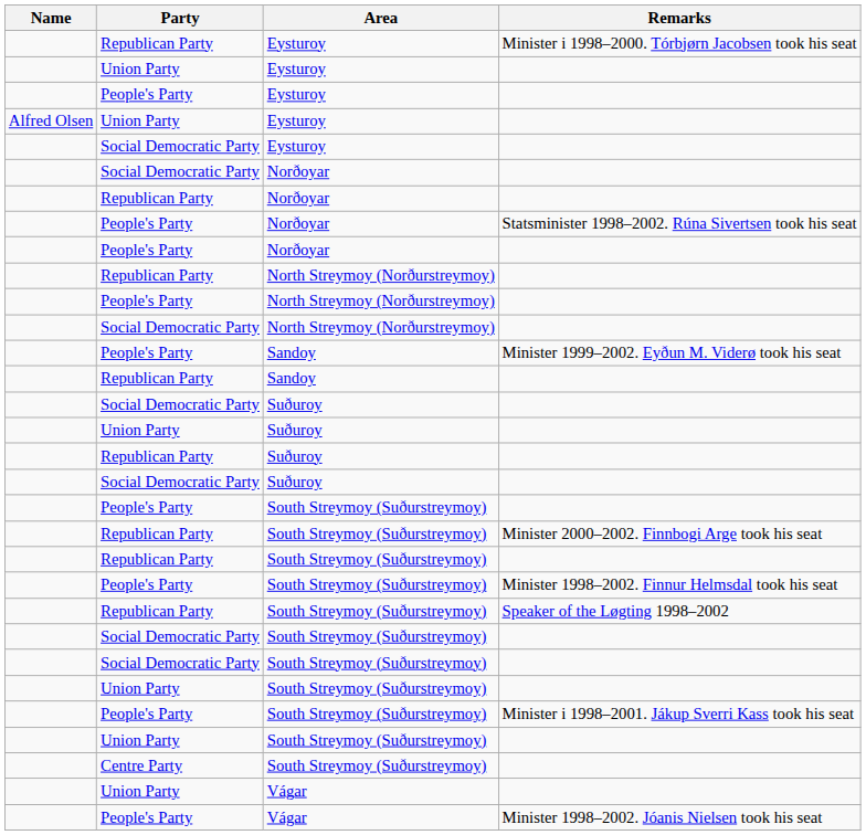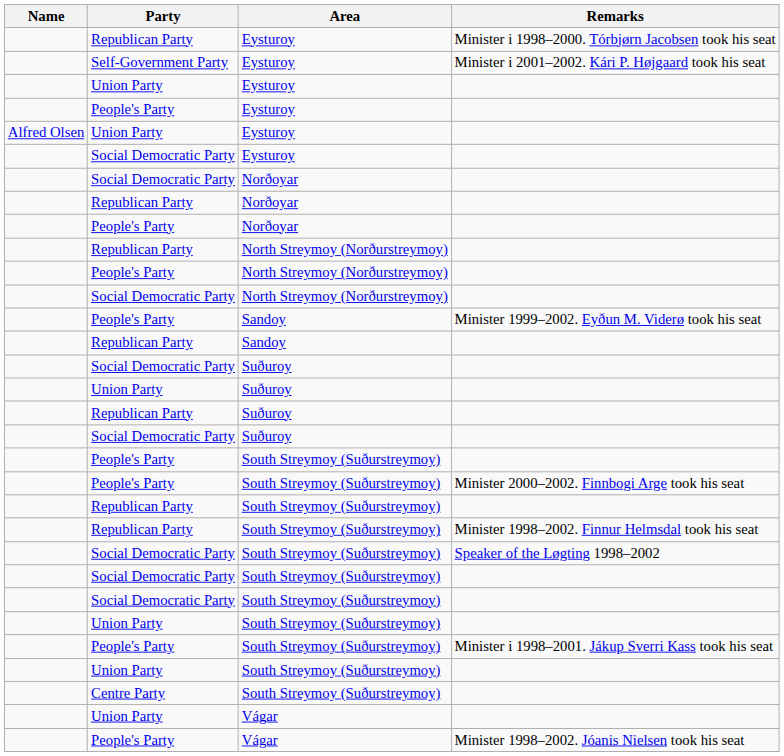+ row: Self-Government Party | Eysturoy | Minister i 2001–2002. Kári P. Højgaard took his seat
- row: People's Party | Norðoyar | Statsminister 1998–2002. Rúna Sivertsen took his seat
Minister 2000–2002. Finnbogi Arge took his seat | Party: Republican Party -> People's Party
Minister 1998–2002. Finnur Helmsdal took his seat | Party: People's Party -> Republican Party
Speaker of the Løgting 1998–2002 | Party: Republican Party -> Social Democratic Party
